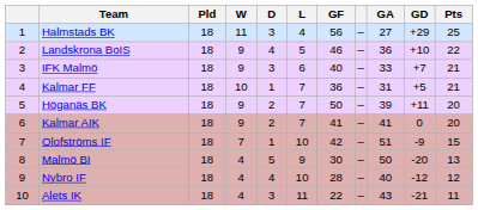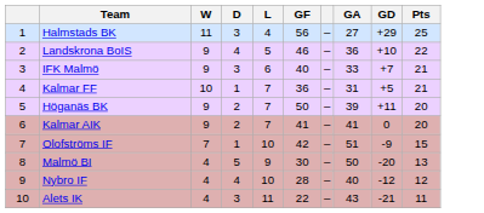- column: Pld | 18 | 18 | 18 | 18 | 18 | 18 | 18 | 18 | 18 | 18
